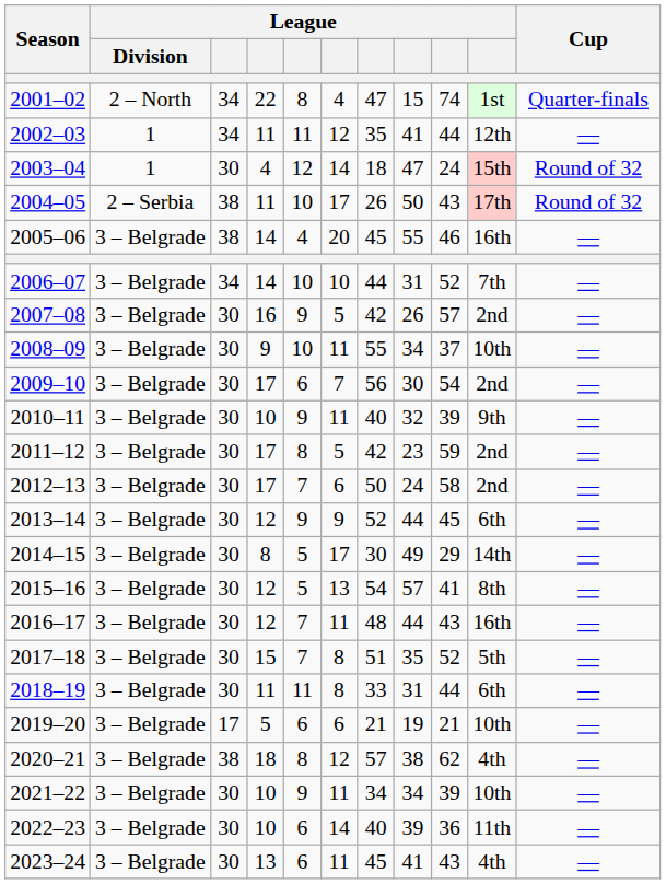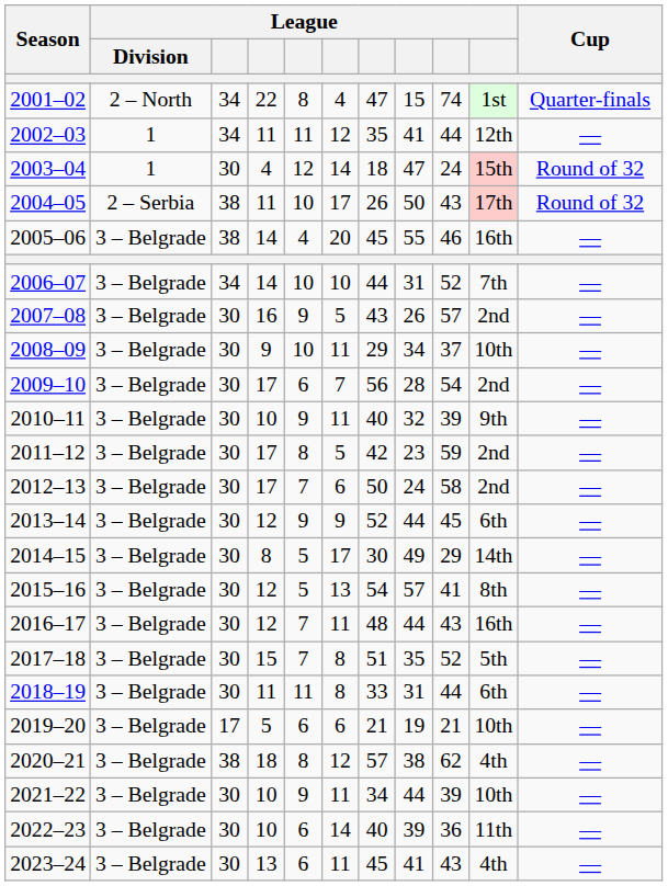2007–08 | column 7: 42 -> 43
2008–09 | column 7: 55 -> 29
2009–10 | column 8: 30 -> 28
2021–22 | column 8: 34 -> 44
